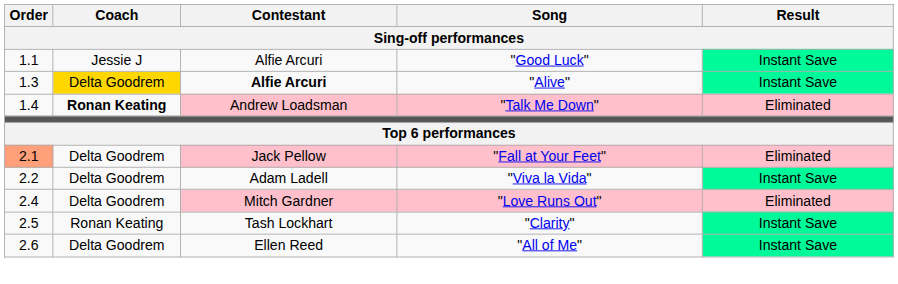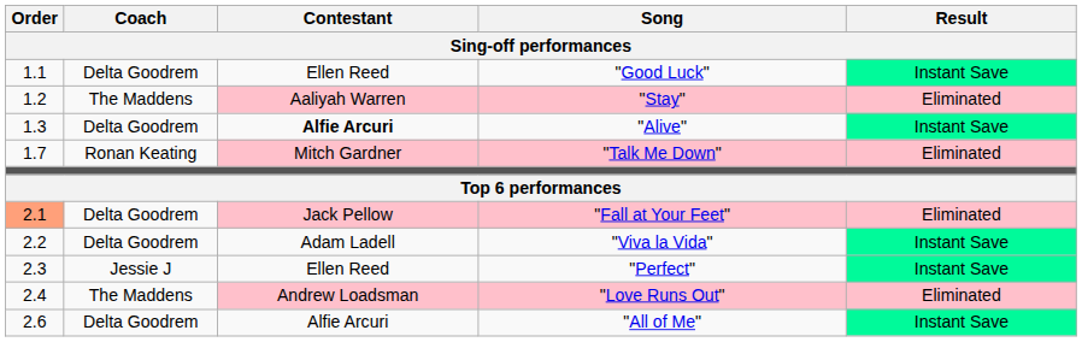"Good Luck" | Coach: Jessie J -> Delta Goodrem
"Good Luck" | Contestant: Alfie Arcuri -> Ellen Reed
+ row: 1.2 | The Maddens | Aaliyah Warren | "Stay" | Eliminated
"Alive" | Coach: gold background -> no background
"Talk Me Down" | Order: 1.4 -> 1.7
"Talk Me Down" | Coach: bold -> normal
"Talk Me Down" | Contestant: Andrew Loadsman -> Mitch Gardner
+ row: 2.3 | Jessie J | Ellen Reed | "Perfect" | Instant Save
"Love Runs Out" | Coach: Delta Goodrem -> The Maddens
"Love Runs Out" | Contestant: Mitch Gardner -> Andrew Loadsman
- row: 2.5 | Ronan Keating | Tash Lockhart | "Clarity" | Instant Save
"All of Me" | Contestant: Ellen Reed -> Alfie Arcuri
